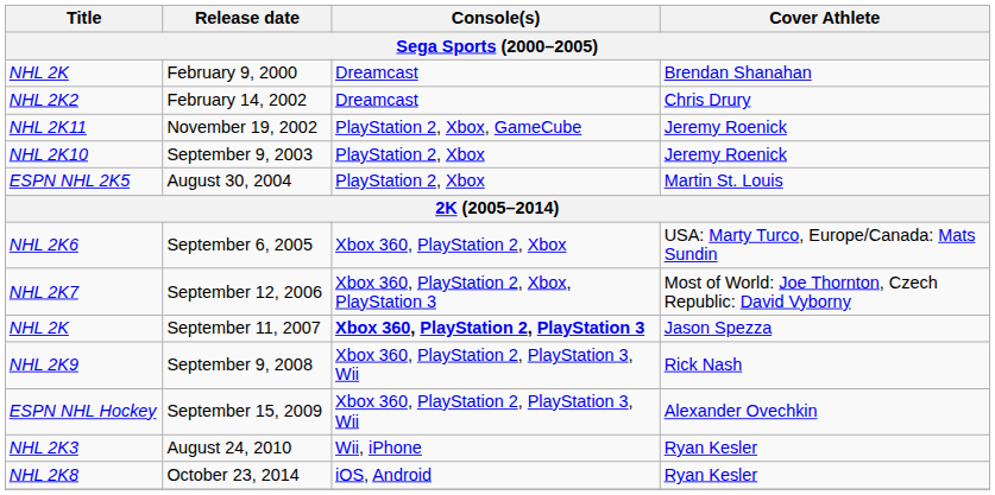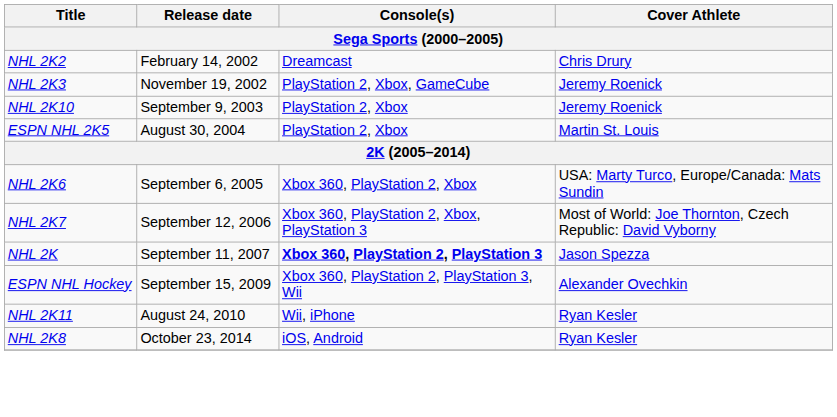- row: NHL 2K | February 9, 2000 | Dreamcast | Brendan Shanahan
November 19, 2002 | Title: NHL 2K11 -> NHL 2K3
- row: NHL 2K9 | September 9, 2008 | Xbox 360, PlayStation 2, PlayStation 3, Wii | Rick Nash
August 24, 2010 | Title: NHL 2K3 -> NHL 2K11
